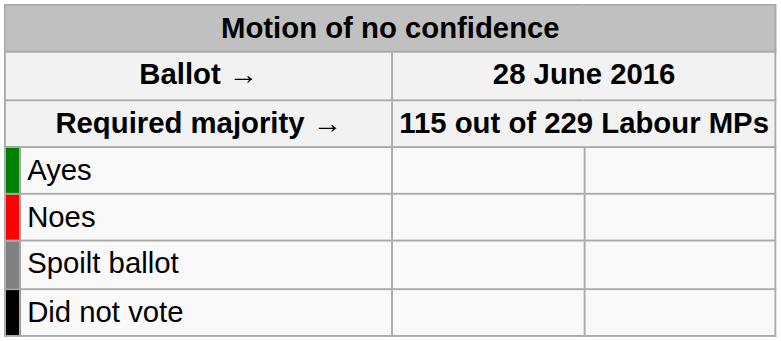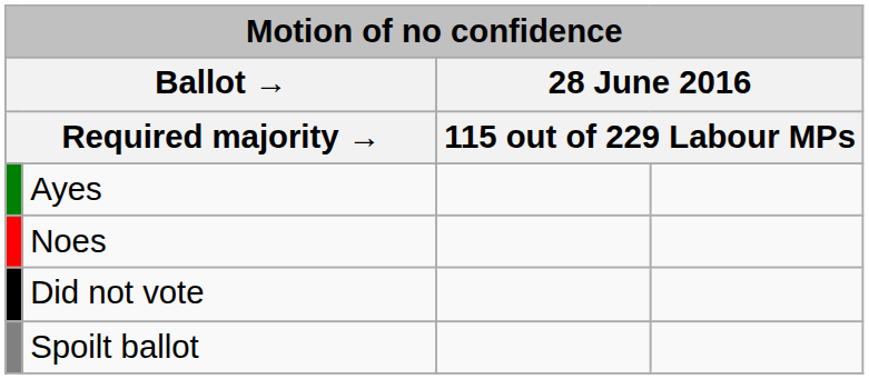rows swapped: Spoilt ballot <-> Did not vote
